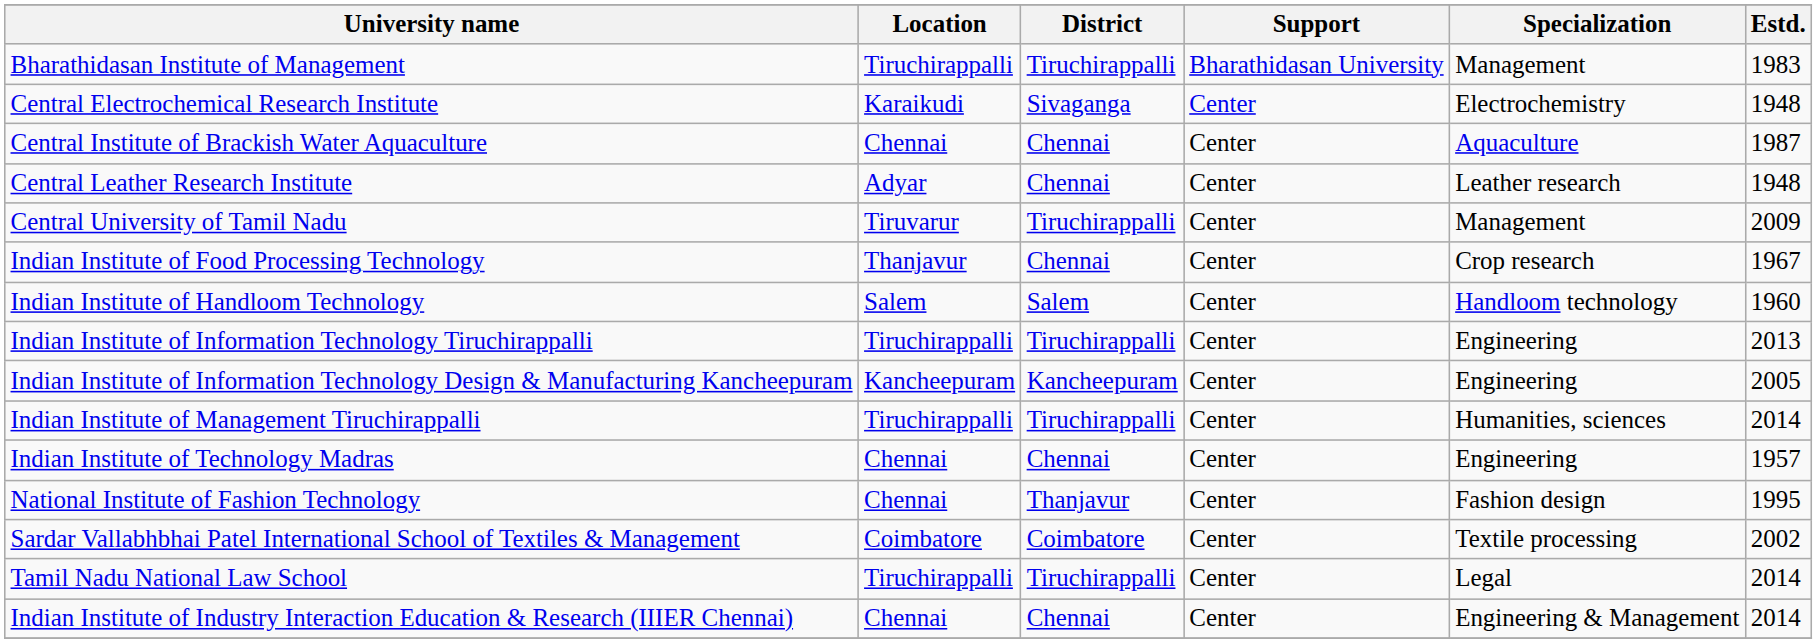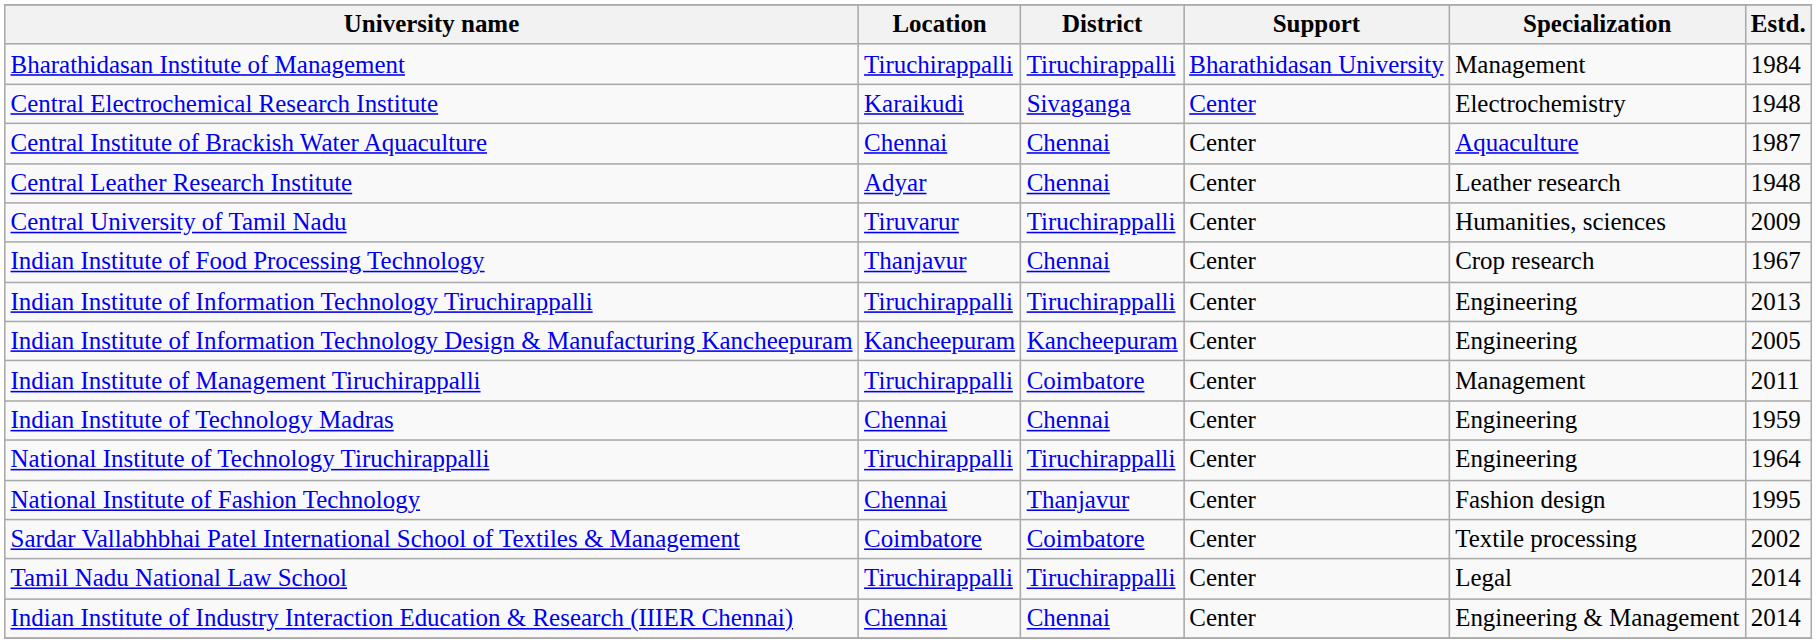Bharathidasan Institute of Management | Estd.: 1983 -> 1984
Central University of Tamil Nadu | Specialization: Management -> Humanities, sciences
- row: Indian Institute of Handloom Technology | Salem | Salem | Center | Handloom technology | 1960
Indian Institute of Management Tiruchirappalli | District: Tiruchirappalli -> Coimbatore
Indian Institute of Management Tiruchirappalli | Specialization: Humanities, sciences -> Management
Indian Institute of Management Tiruchirappalli | Estd.: 2014 -> 2011
Indian Institute of Technology Madras | Estd.: 1957 -> 1959
+ row: National Institute of Technology Tiruchirappalli | Tiruchirappalli | Tiruchirappalli | Center | Engineering | 1964
